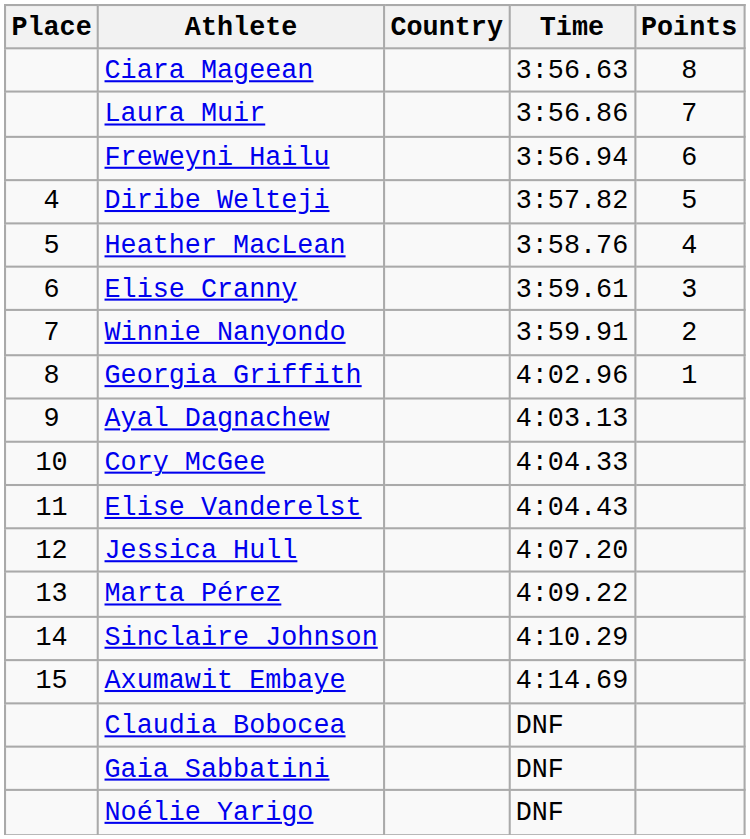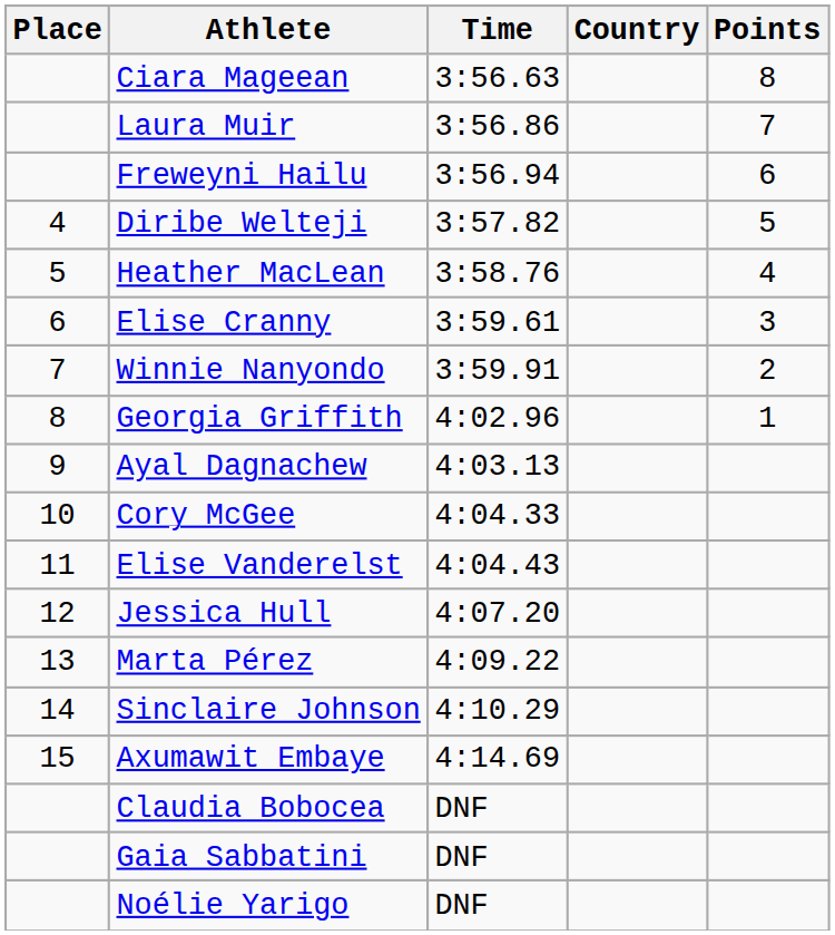columns swapped: Country <-> Time
